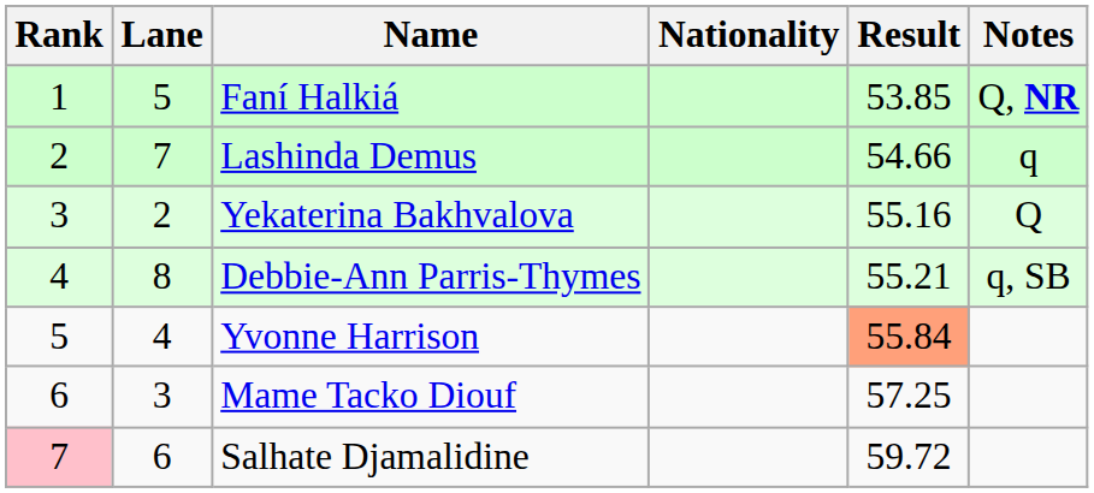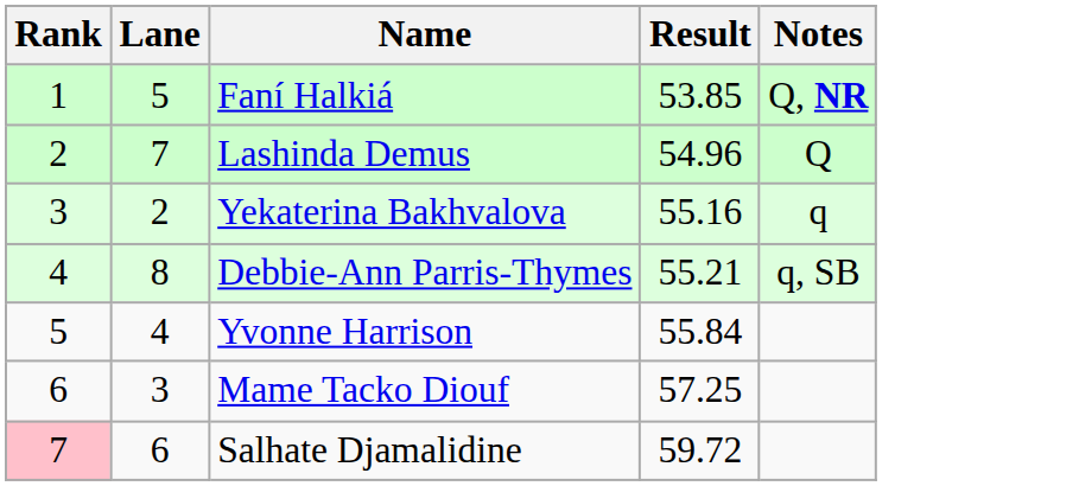- column: Nationality
Lashinda Demus | Result: 54.66 -> 54.96
Lashinda Demus | Notes: q -> Q
Yekaterina Bakhvalova | Notes: Q -> q
Yvonne Harrison | Result: lightsalmon background -> no background
